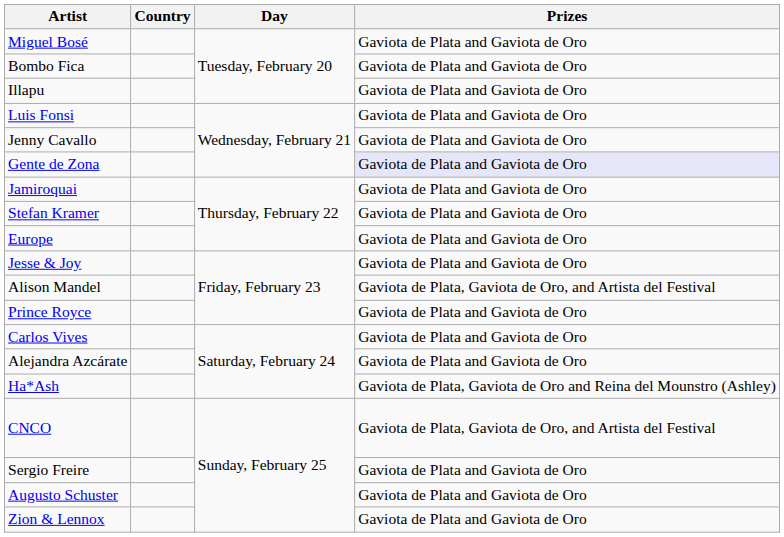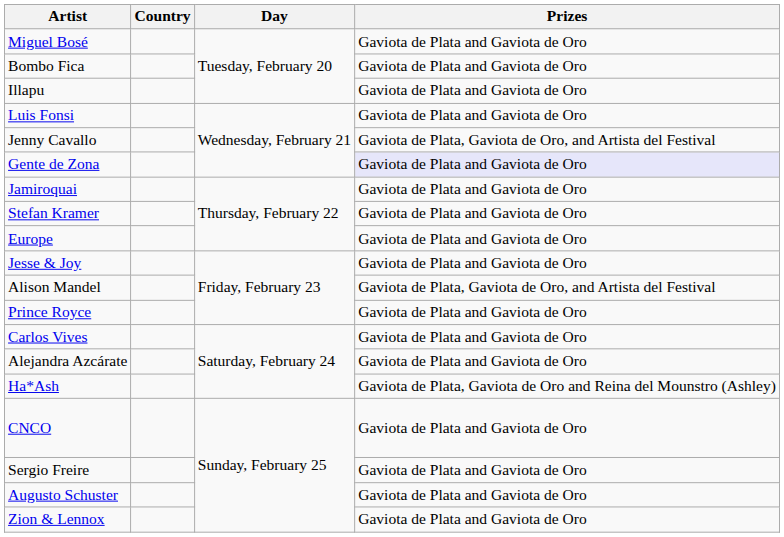Jenny Cavallo | Prizes: Gaviota de Plata and Gaviota de Oro -> Gaviota de Plata, Gaviota de Oro, and Artista del Festival
CNCO | Prizes: Gaviota de Plata, Gaviota de Oro, and Artista del Festival -> Gaviota de Plata and Gaviota de Oro
